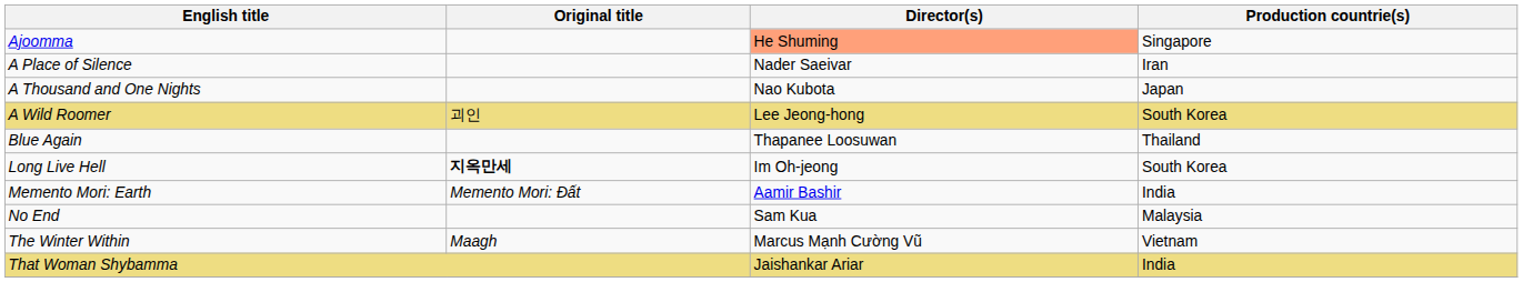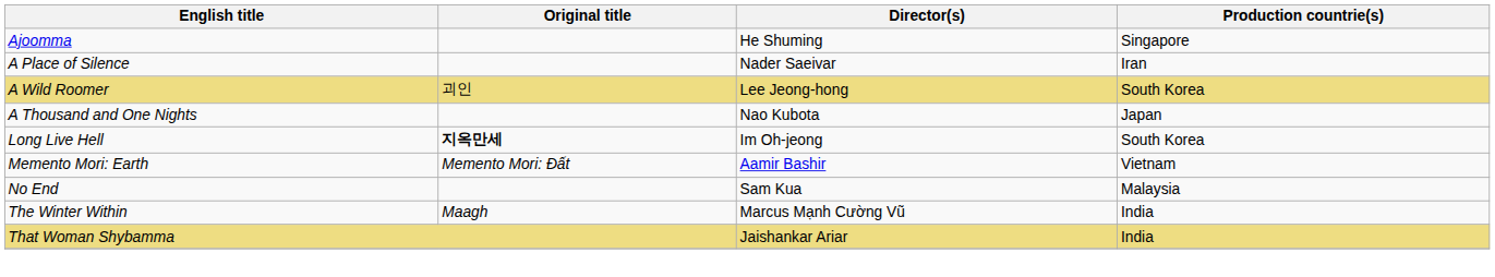Ajoomma | Director(s): lightsalmon background -> no background
rows swapped: A Thousand and One Nights <-> A Wild Roomer
- row: Blue Again | Thapanee Loosuwan | Thailand
Memento Mori: Earth | Production countrie(s): India -> Vietnam
The Winter Within | Production countrie(s): Vietnam -> India
